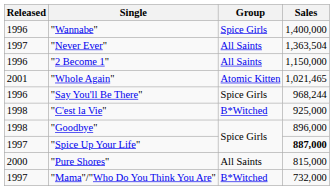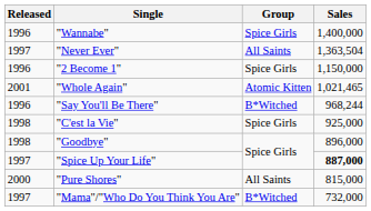"2 Become 1" | Group: All Saints -> Spice Girls
"Say You'll Be There" | Group: Spice Girls -> B*Witched
"C'est la Vie" | Group: B*Witched -> Spice Girls
